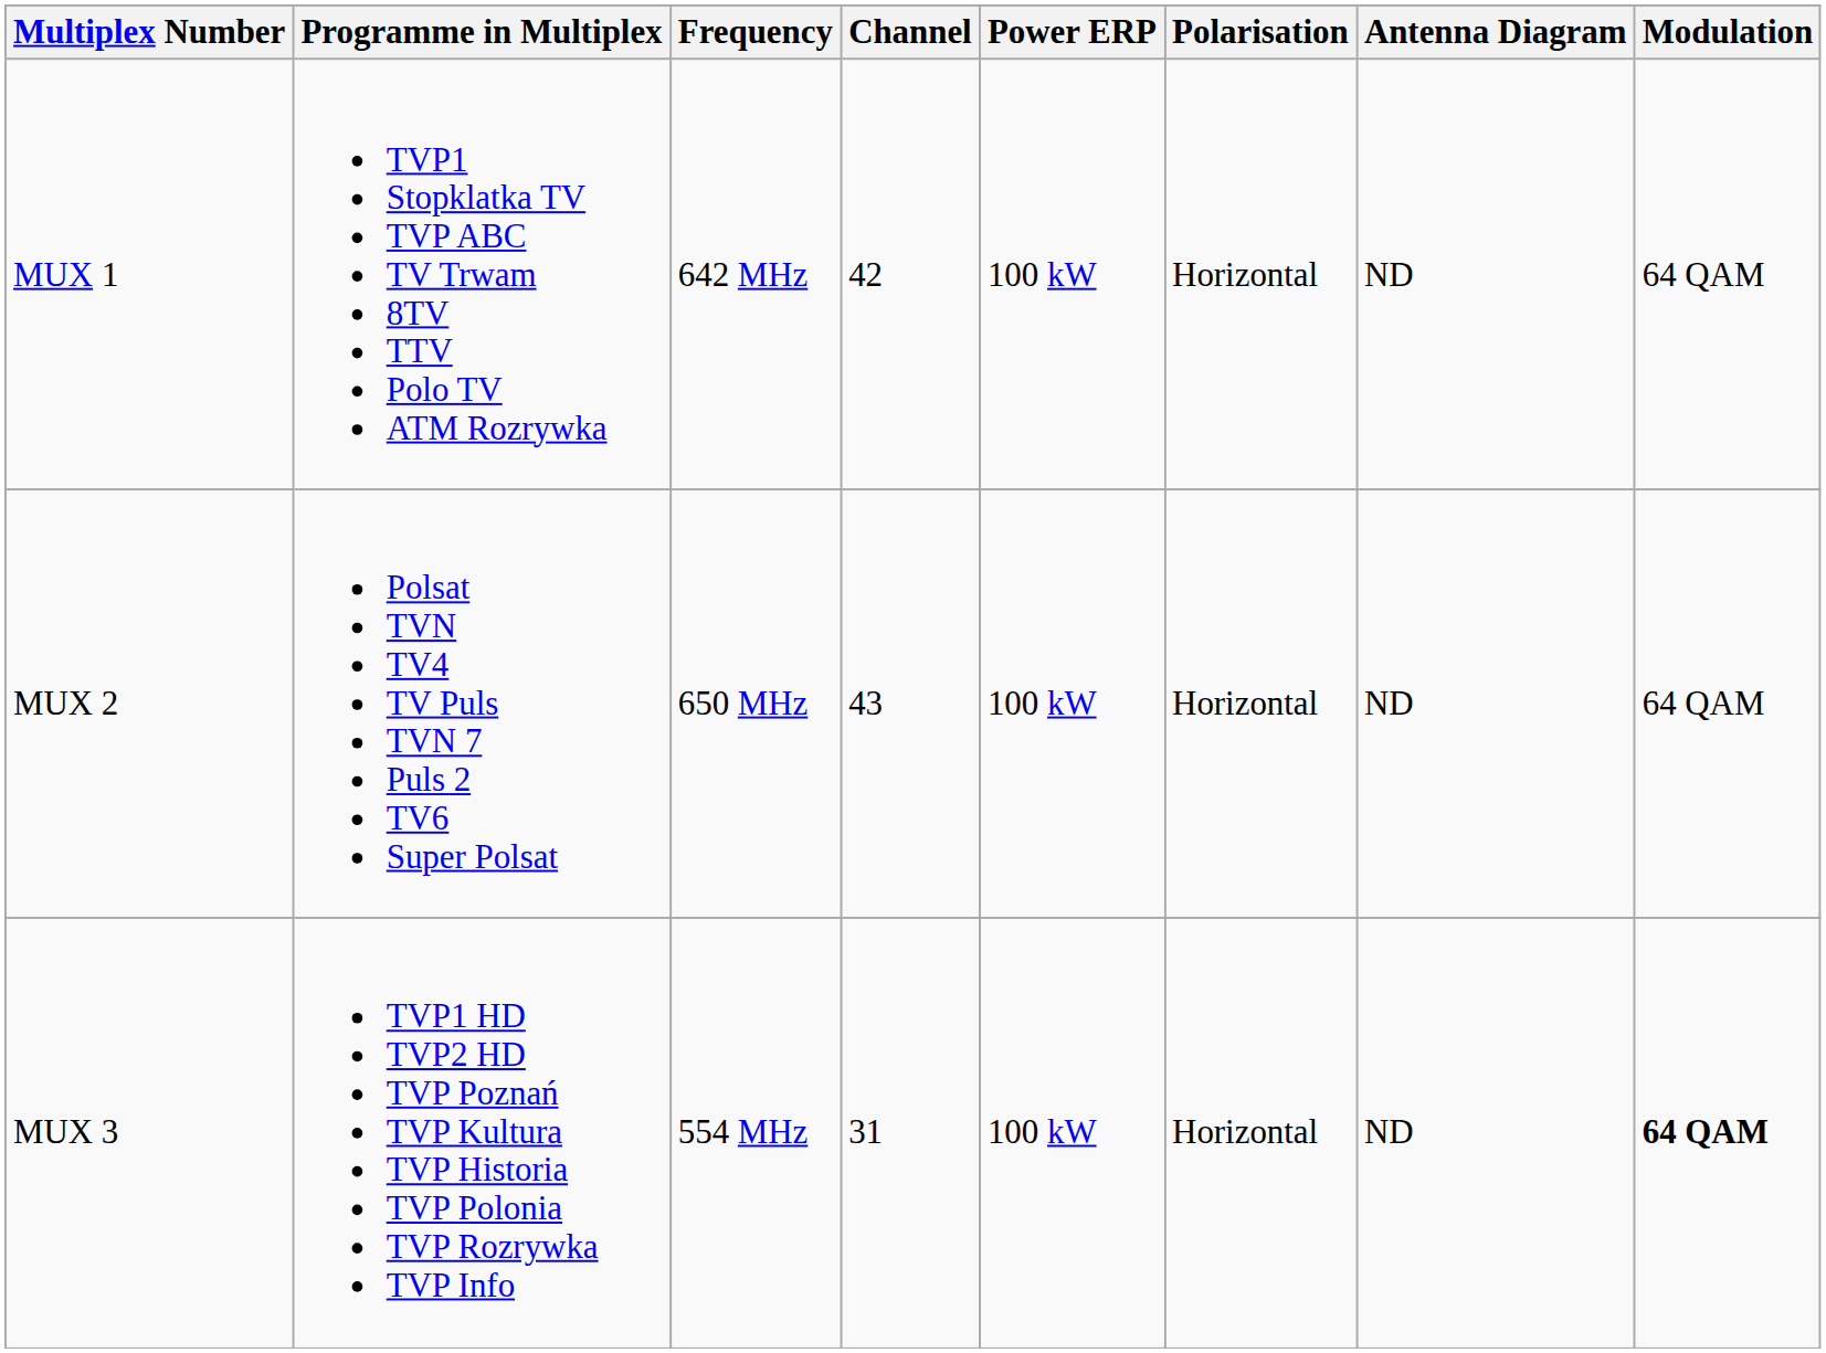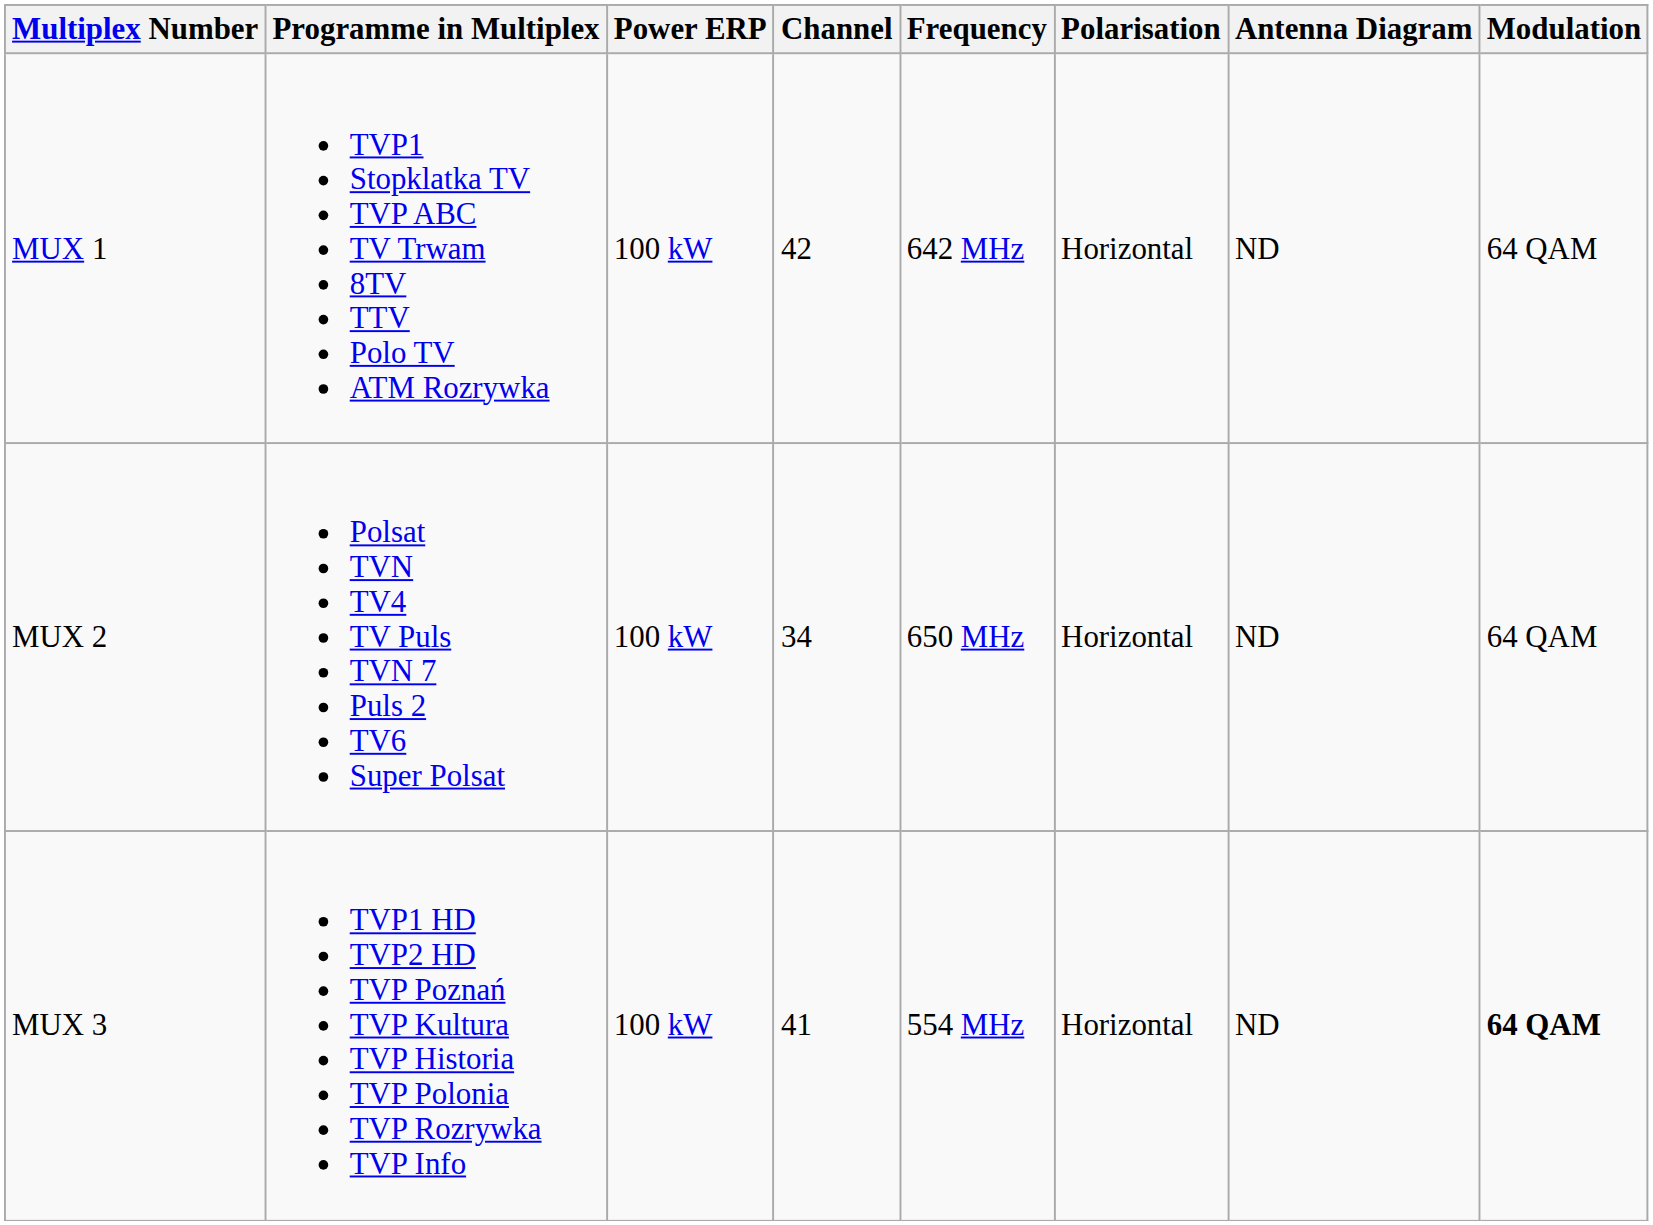columns swapped: Frequency <-> Power ERP
MUX 2 | Channel: 43 -> 34
MUX 3 | Channel: 31 -> 41
